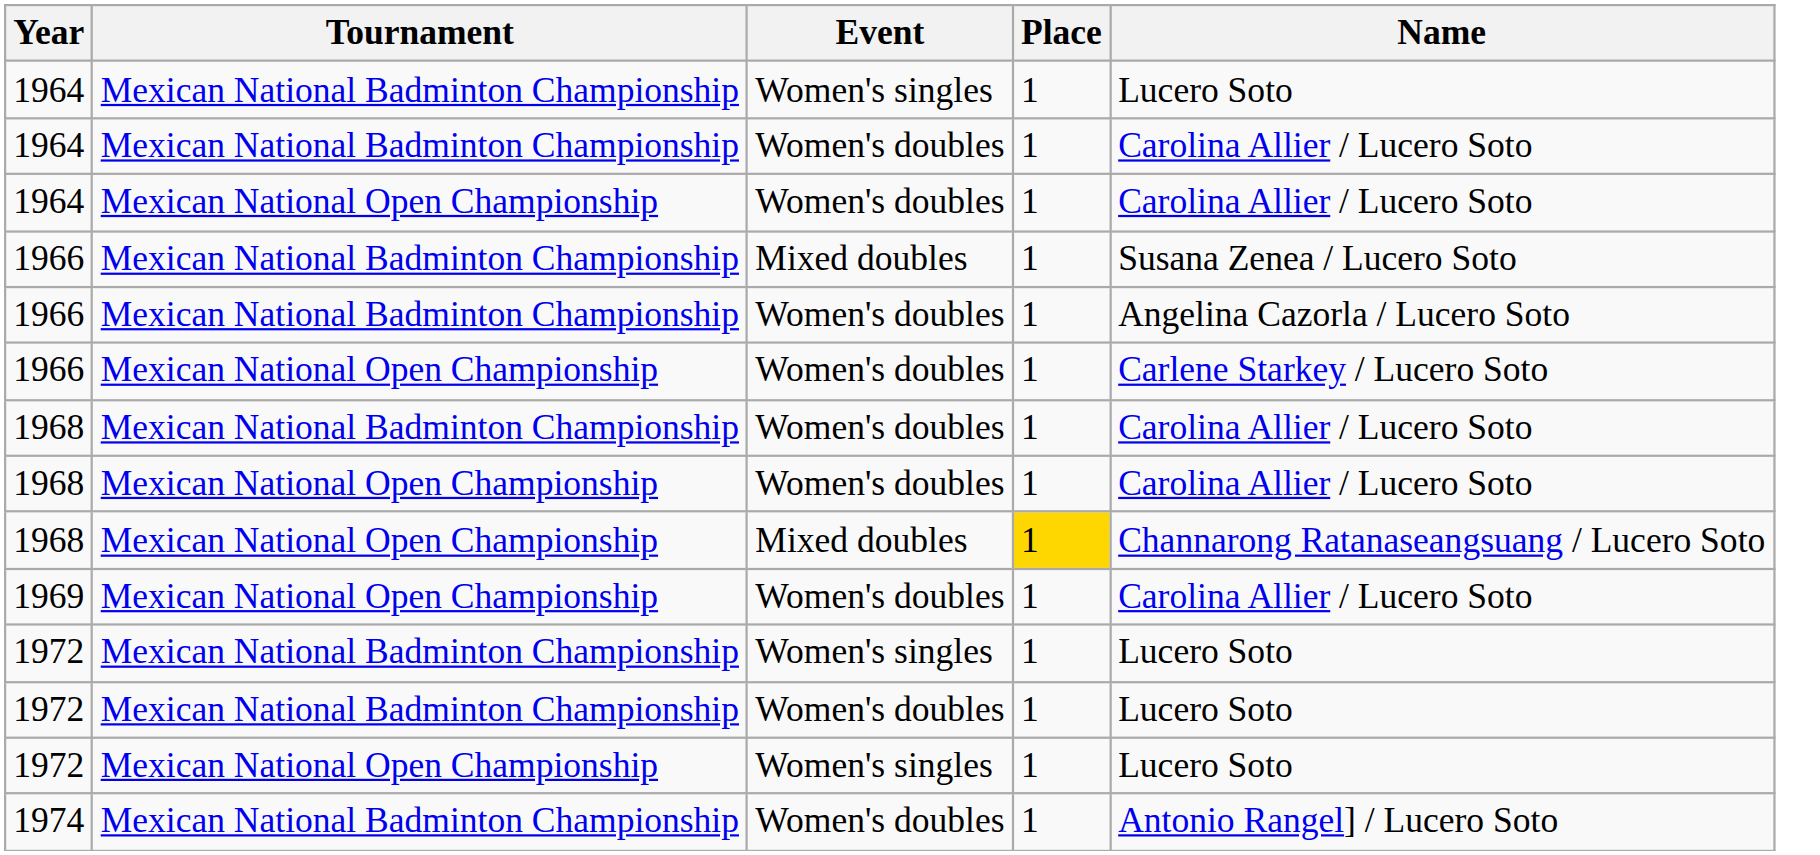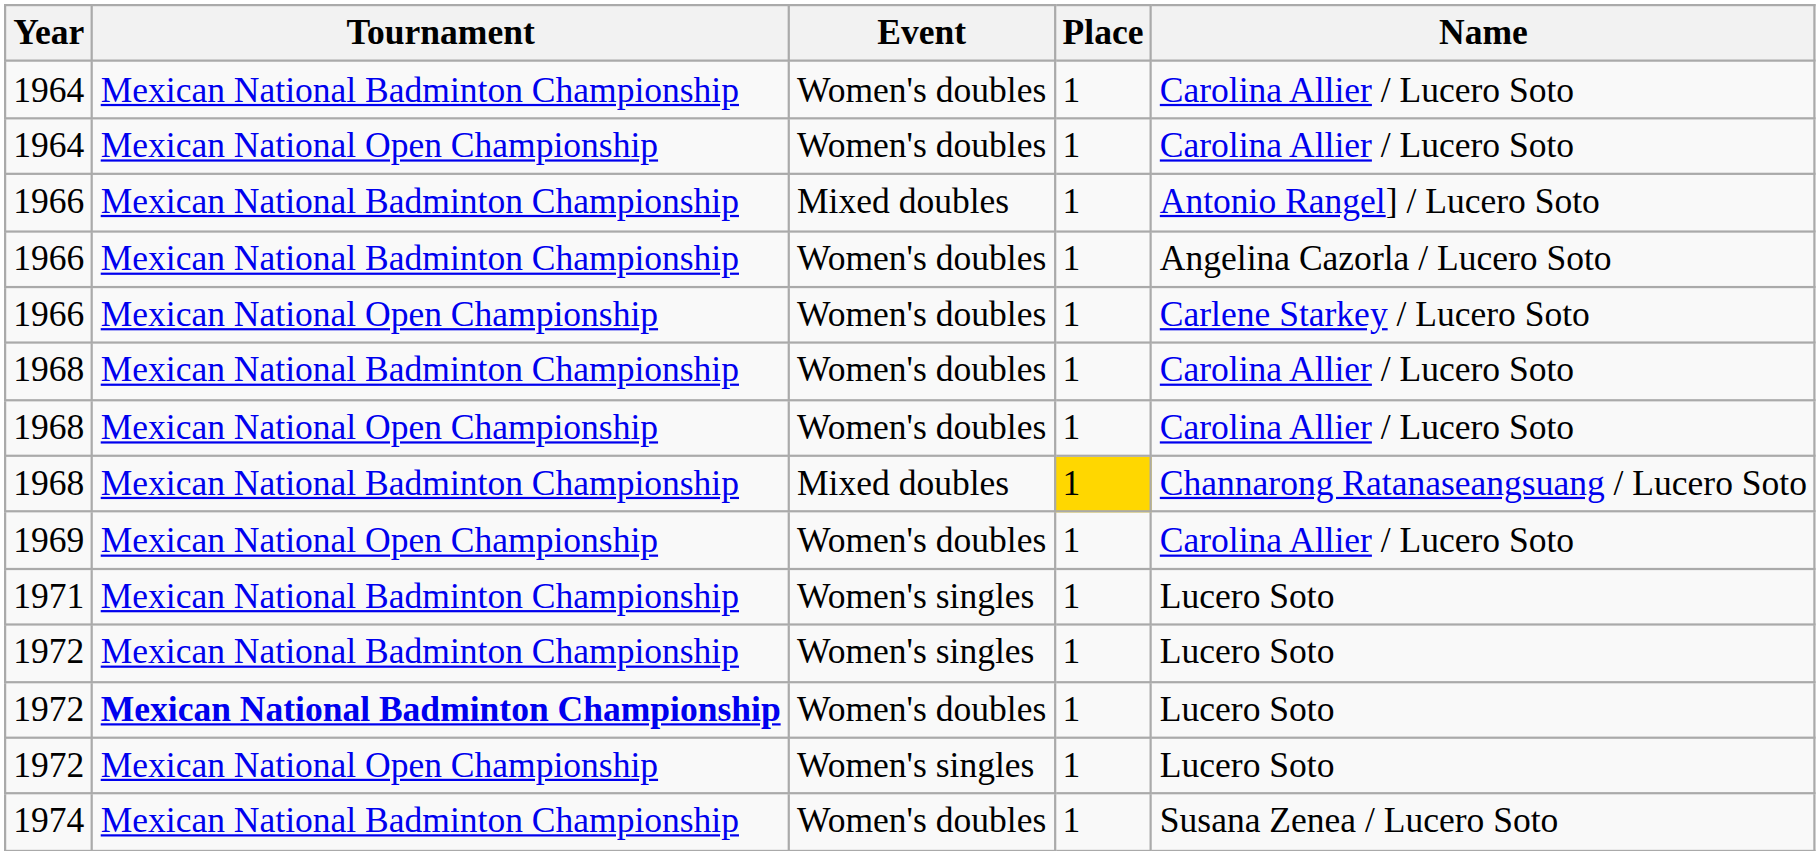- row: 1964 | Mexican National Badminton Championship | Women's singles | 1 | Lucero Soto
1966 / Mixed doubles | Name: Susana Zenea / Lucero Soto -> Antonio Rangel] / Lucero Soto
1968 / Mixed doubles | Tournament: Mexican National Open Championship -> Mexican National Badminton Championship
+ row: 1971 | Mexican National Badminton Championship | Women's singles | 1 | Lucero Soto
1972 / Women's doubles | Tournament: normal -> bold
1974 | Name: Antonio Rangel] / Lucero Soto -> Susana Zenea / Lucero Soto
